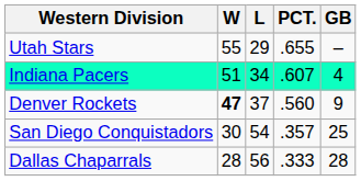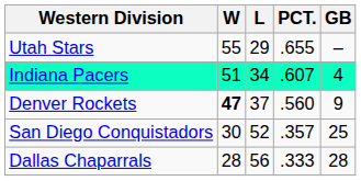San Diego Conquistadors | L: 54 -> 52
